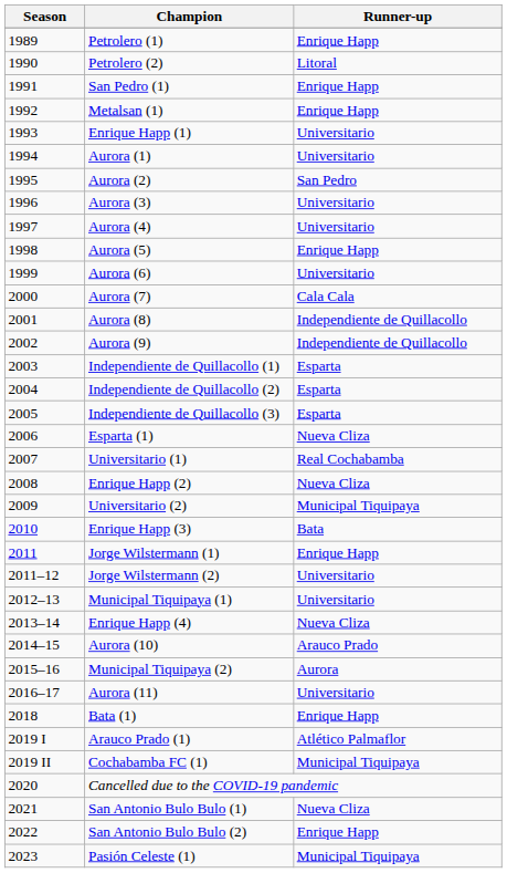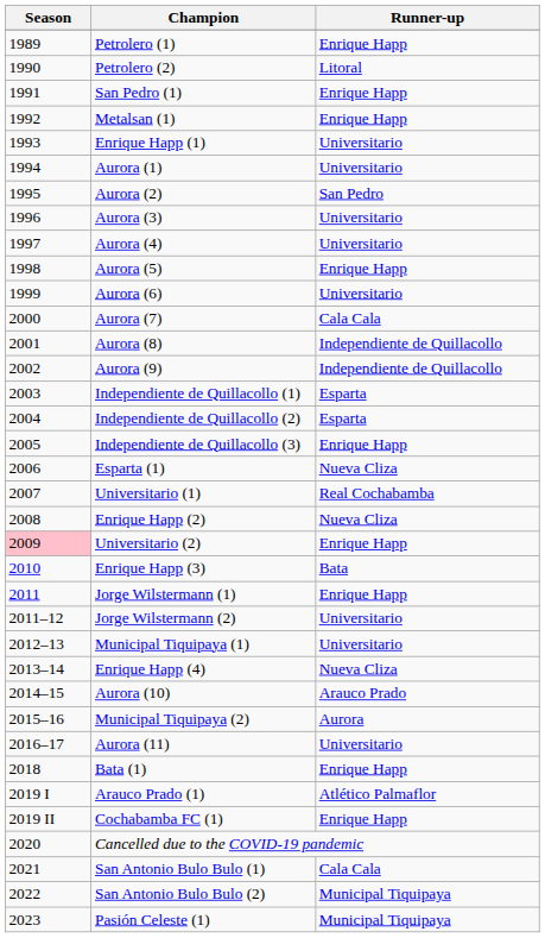Independiente de Quillacollo (3) | Runner-up: Esparta -> Enrique Happ
Universitario (2) | Season: no background -> pink background
Universitario (2) | Runner-up: Municipal Tiquipaya -> Enrique Happ
Cochabamba FC (1) | Runner-up: Municipal Tiquipaya -> Enrique Happ
San Antonio Bulo Bulo (1) | Runner-up: Nueva Cliza -> Cala Cala
San Antonio Bulo Bulo (2) | Runner-up: Enrique Happ -> Municipal Tiquipaya
